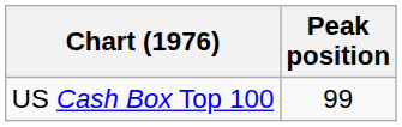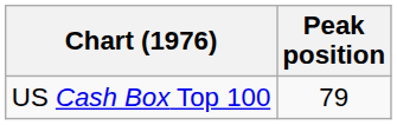US Cash Box Top 100 | Peak position: 99 -> 79
